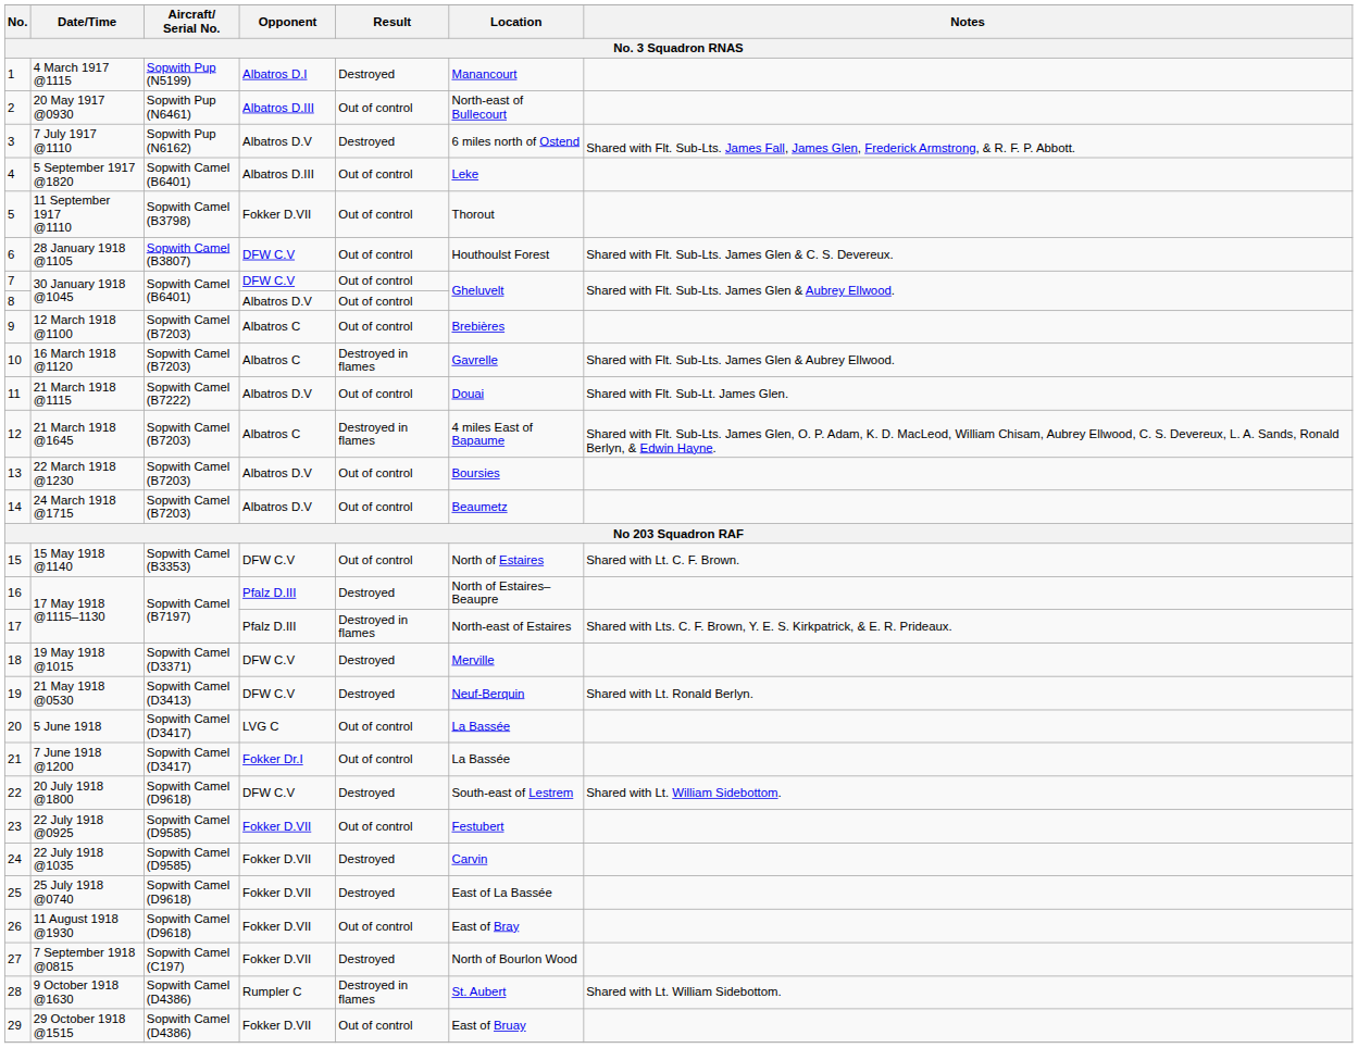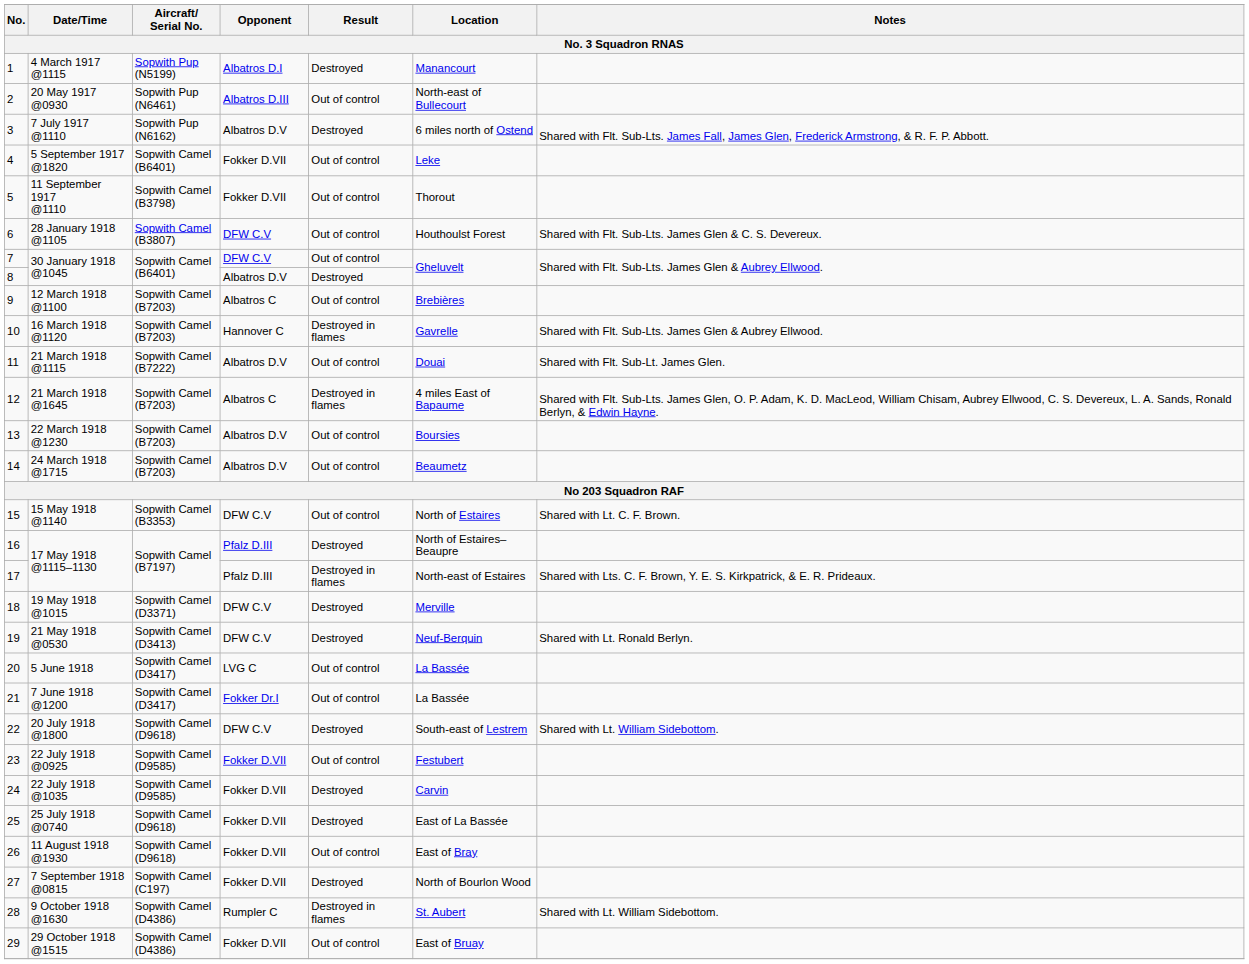5 September 1917 @1820 | Opponent: Albatros D.III -> Fokker D.VII
8 / 30 January 1918 @1045 | Result: Out of control -> Destroyed
16 March 1918 @1120 | Opponent: Albatros C -> Hannover C
